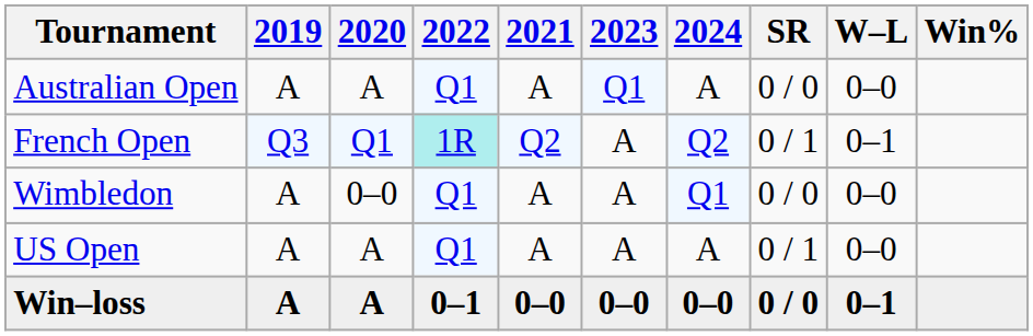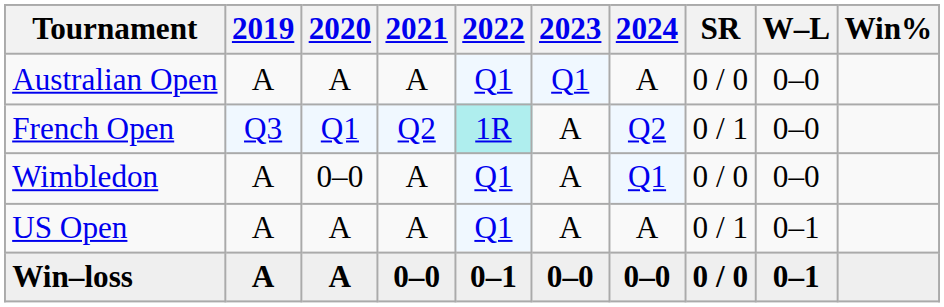columns swapped: 2021 <-> 2022
French Open | W–L: 0–1 -> 0–0
US Open | W–L: 0–0 -> 0–1
